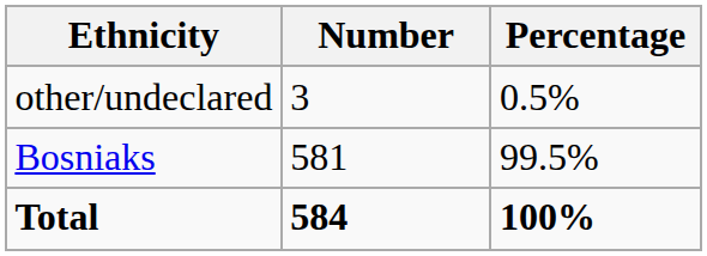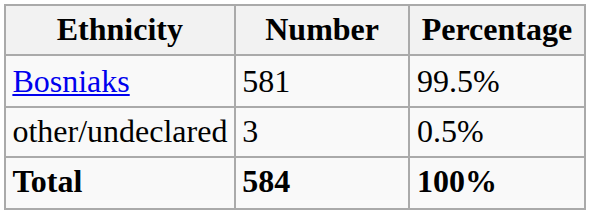rows swapped: Bosniaks <-> other/undeclared
